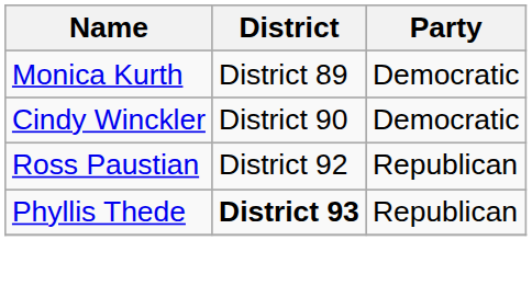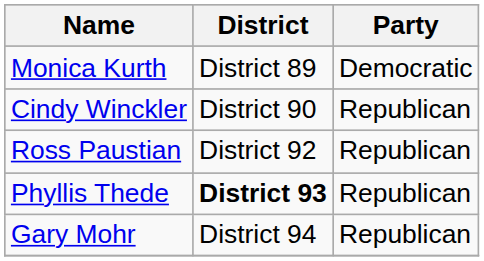Cindy Winckler | Party: Democratic -> Republican
+ row: Gary Mohr | District 94 | Republican
